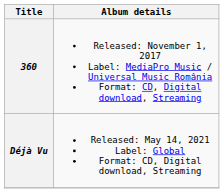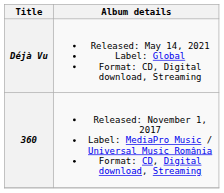rows swapped: 360 <-> Déjà Vu
